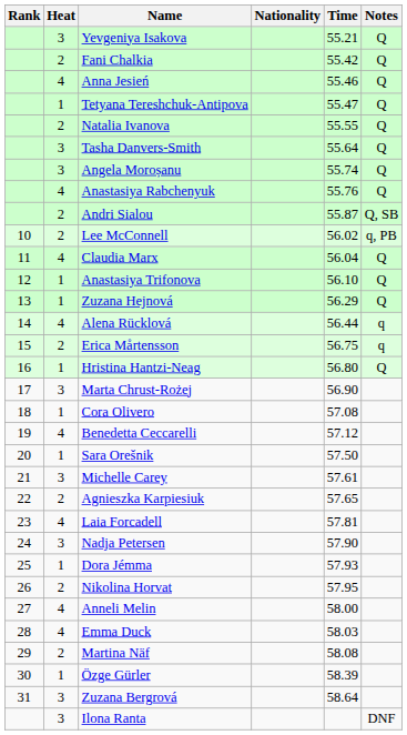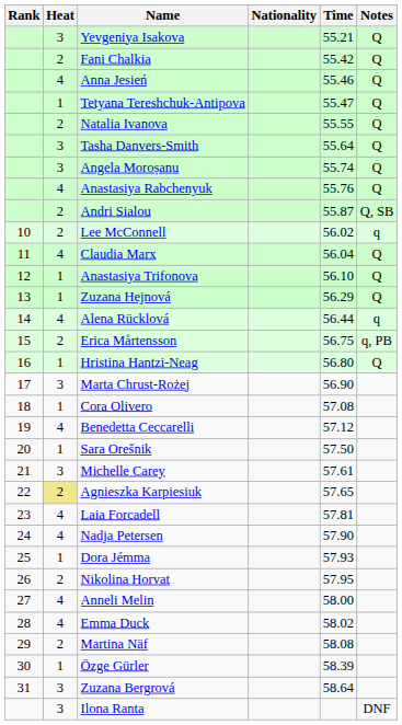Lee McConnell | Notes: q, PB -> q
Erica Mårtensson | Notes: q -> q, PB
Agnieszka Karpiesiuk | Heat: no background -> khaki background
Nadja Petersen | Heat: 3 -> 4
Emma Duck | Time: 58.03 -> 58.02
